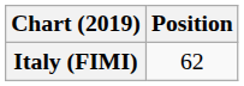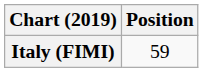Italy (FIMI) | Position: 62 -> 59
